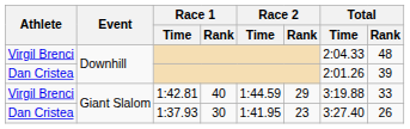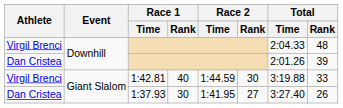1:42.81 | Race 2 / Rank: 29 -> 30
1:37.93 | Race 2 / Rank: 23 -> 27
